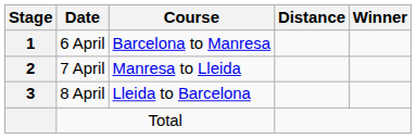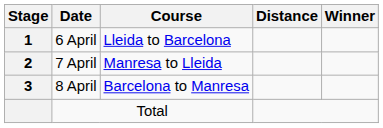6 April | Course: Barcelona to Manresa -> Lleida to Barcelona
8 April | Course: Lleida to Barcelona -> Barcelona to Manresa
